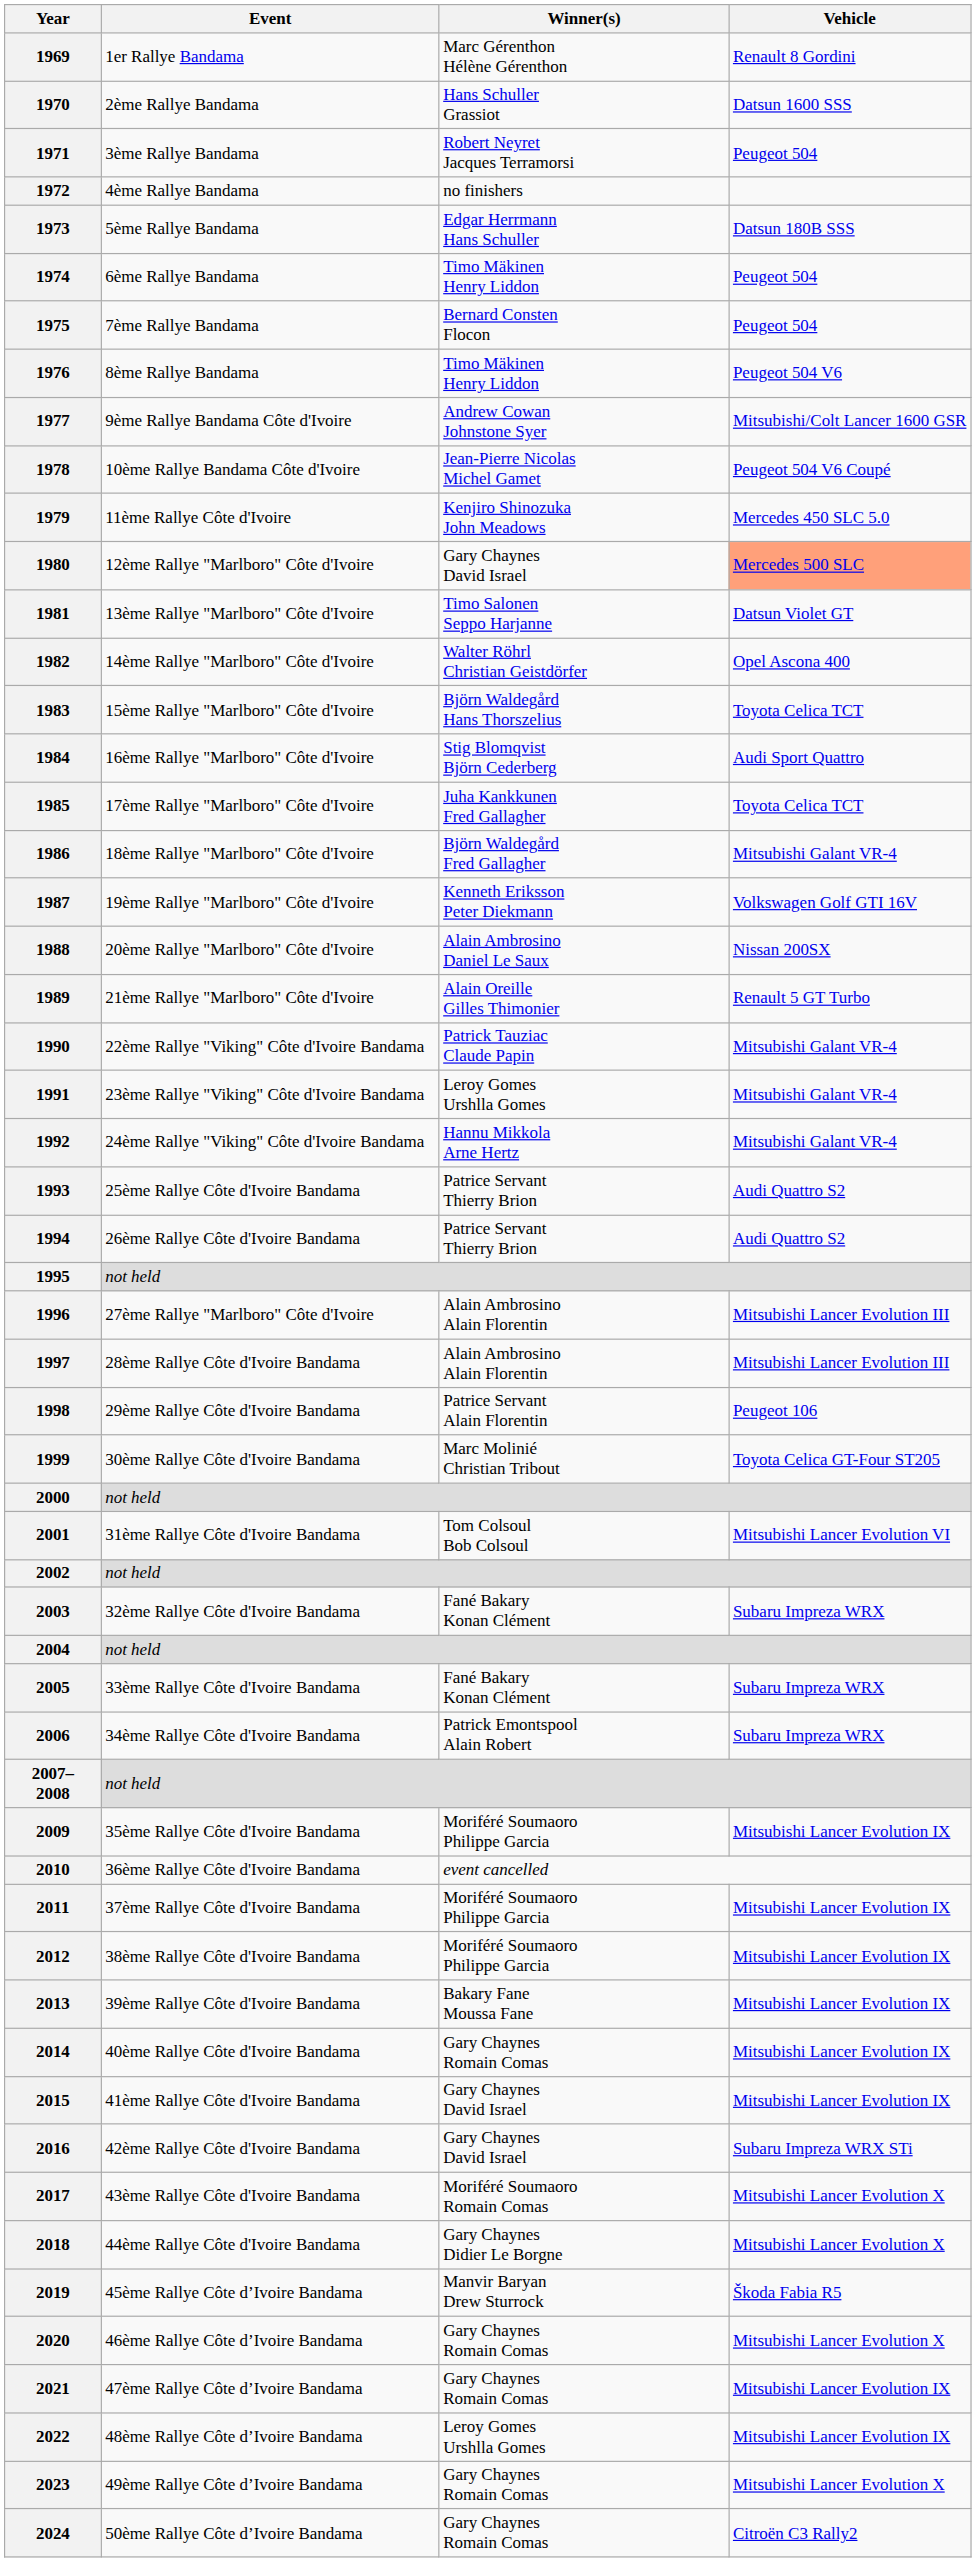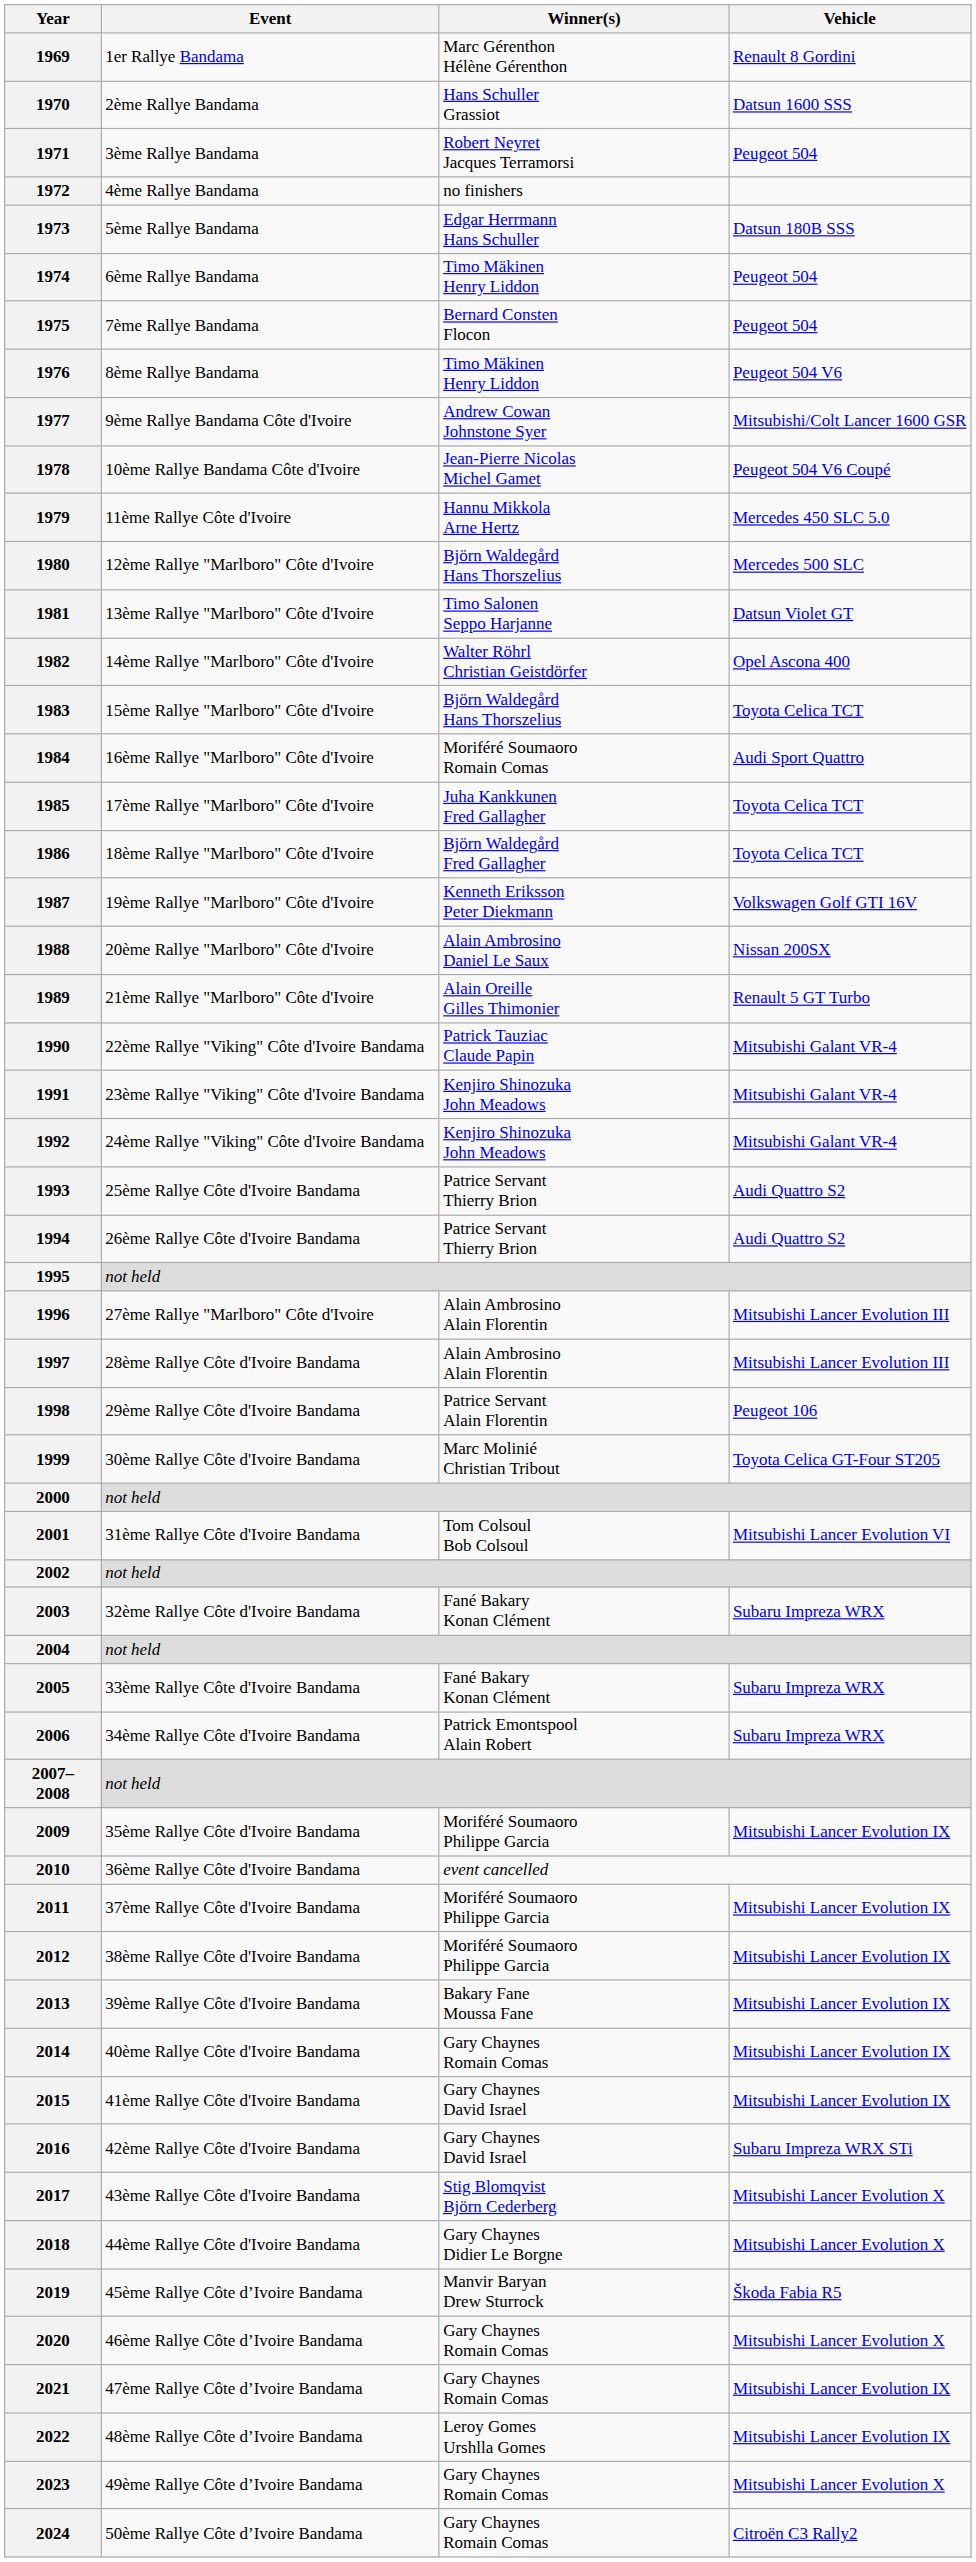1979 | Winner(s): Kenjiro Shinozuka John Meadows -> Hannu Mikkola Arne Hertz
1980 | Winner(s): Gary Chaynes David Israel -> Björn Waldegård Hans Thorszelius
1980 | Vehicle: lightsalmon background -> no background
1984 | Winner(s): Stig Blomqvist Björn Cederberg -> Moriféré Soumaoro Romain Comas
1986 | Vehicle: Mitsubishi Galant VR-4 -> Toyota Celica TCT
1991 | Winner(s): Leroy Gomes Urshlla Gomes -> Kenjiro Shinozuka John Meadows
1992 | Winner(s): Hannu Mikkola Arne Hertz -> Kenjiro Shinozuka John Meadows
2017 | Winner(s): Moriféré Soumaoro Romain Comas -> Stig Blomqvist Björn Cederberg
